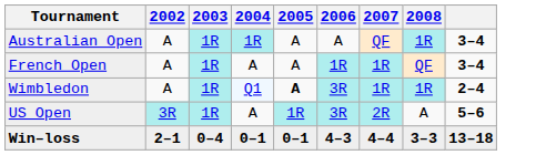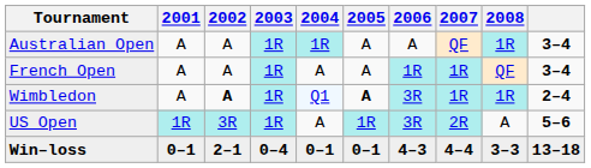+ column: 2001 | A | A | A | 1R | 0–1
Wimbledon | 2002: normal -> bold
